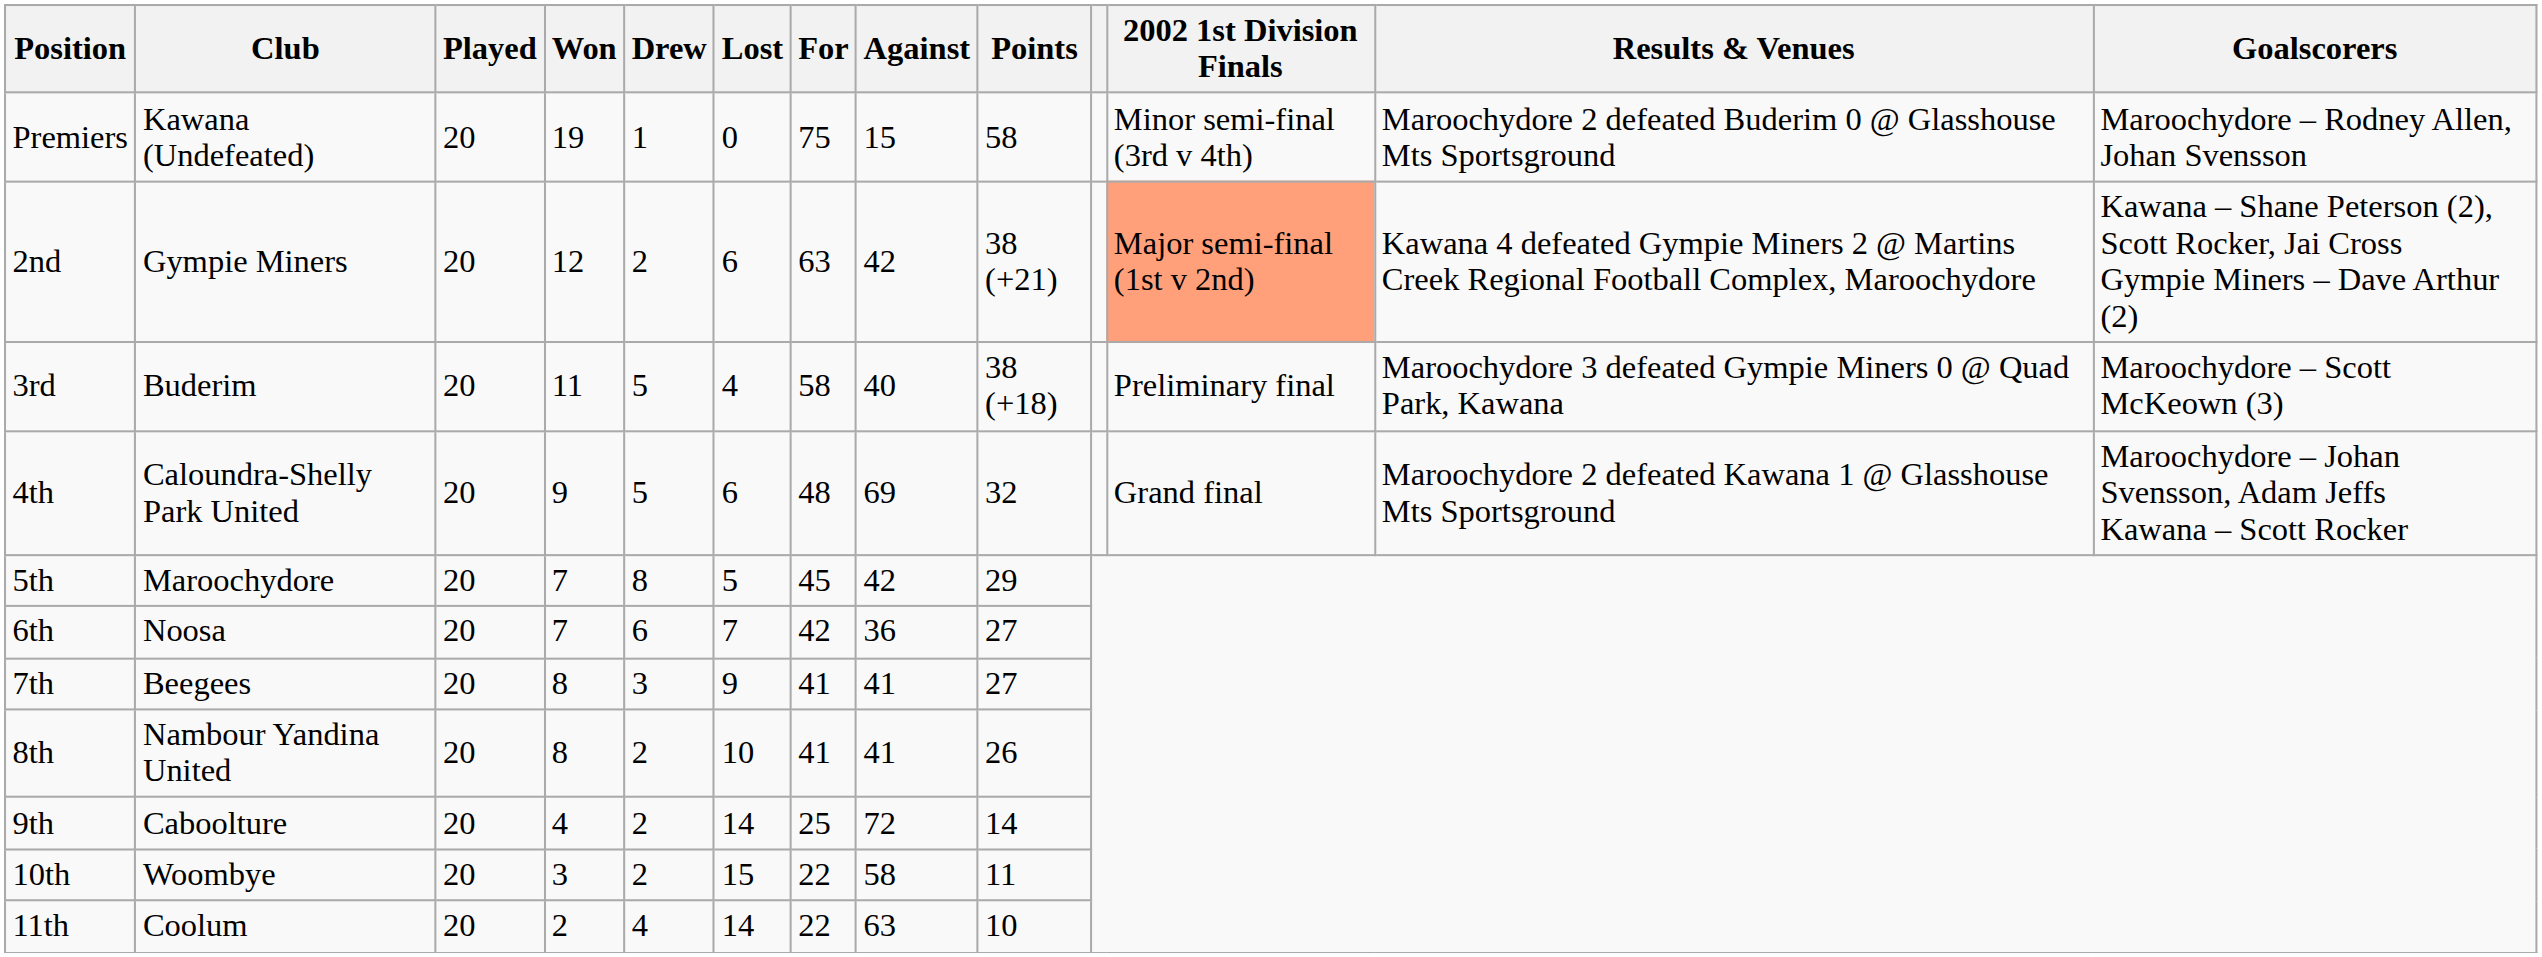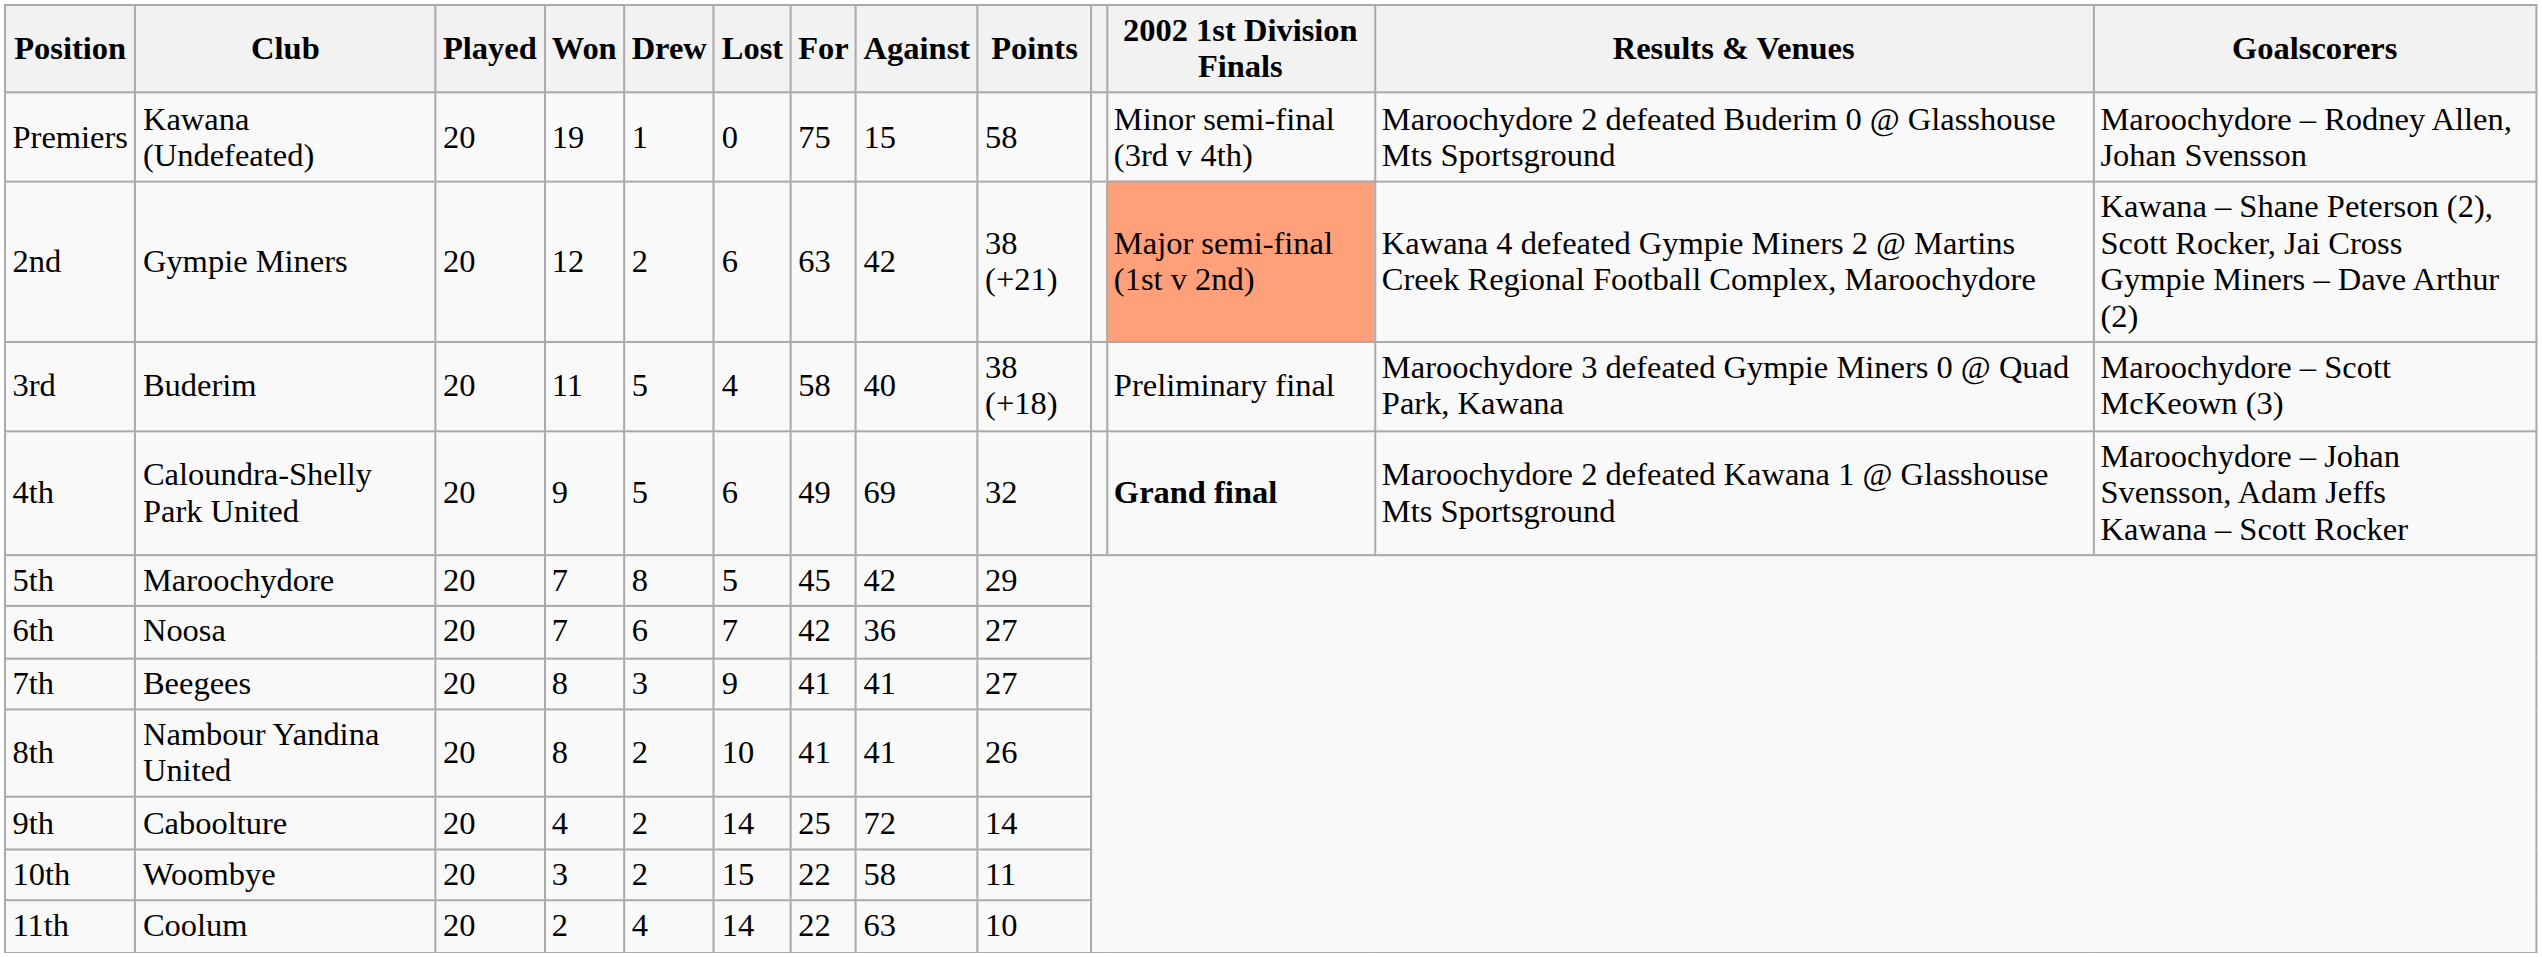4th | For: 48 -> 49
4th | 2002 1st Division Finals: normal -> bold
